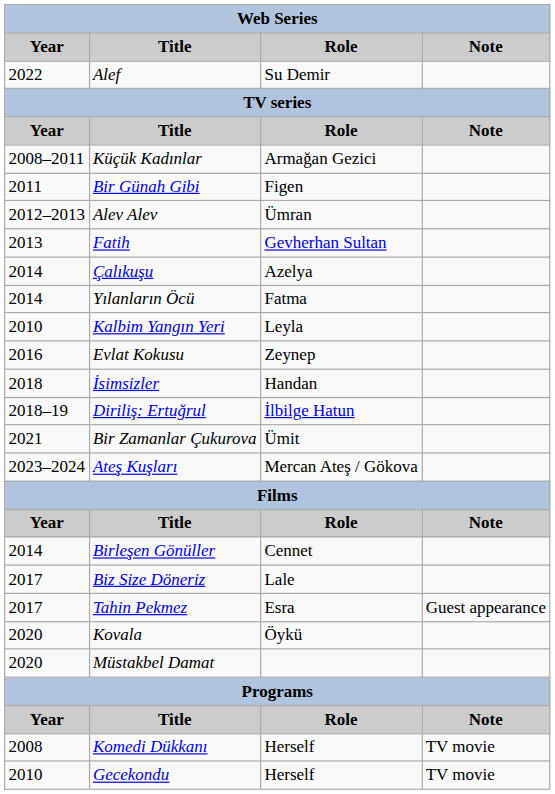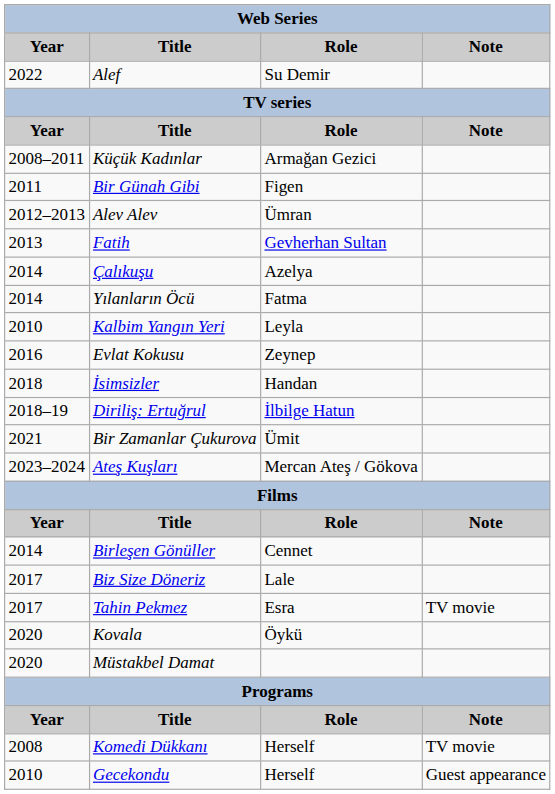Tahin Pekmez | Note: Guest appearance -> TV movie
Gecekondu | Note: TV movie -> Guest appearance
